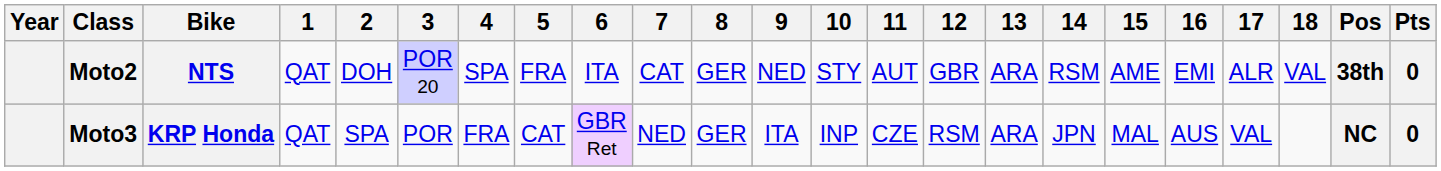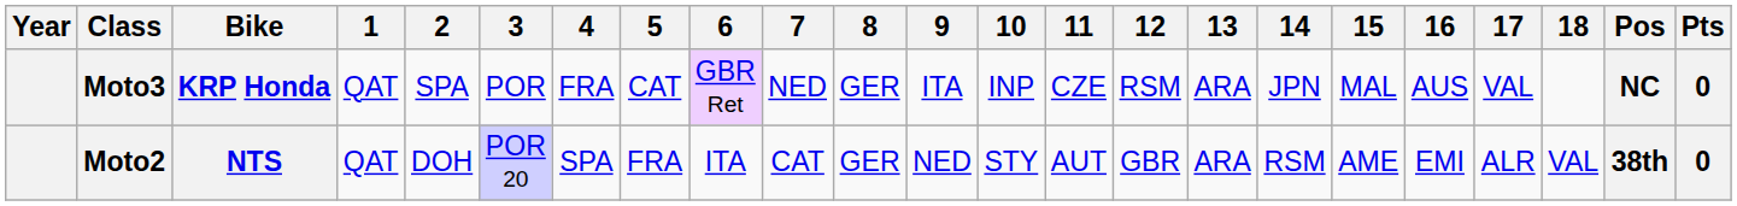rows swapped: Moto3 <-> Moto2
